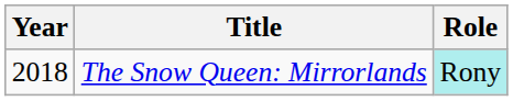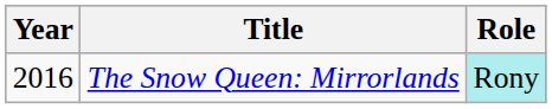The Snow Queen: Mirrorlands | Year: 2018 -> 2016
